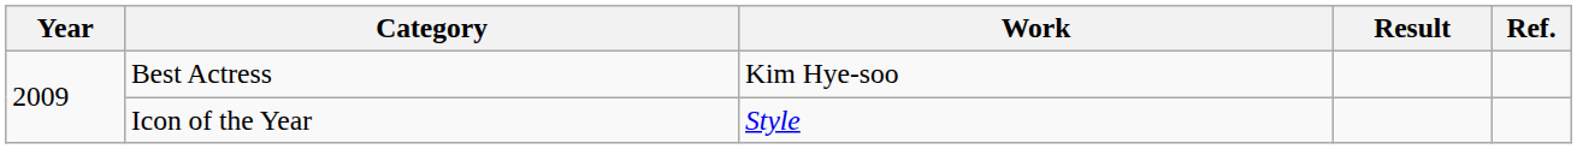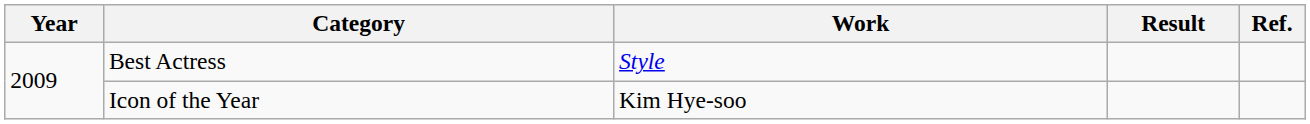Best Actress | Work: Kim Hye-soo -> Style
Icon of the Year | Work: Style -> Kim Hye-soo
